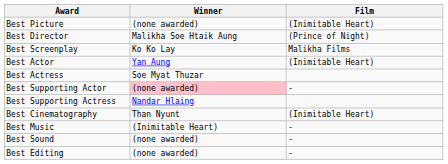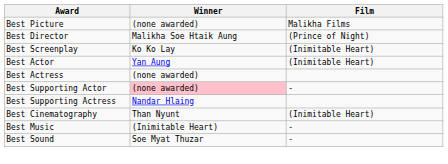Best Picture | Film: (Inimitable Heart) -> Malikha Films
Best Screenplay | Film: Malikha Films -> (Inimitable Heart)
Best Actress | Winner: Soe Myat Thuzar -> (none awarded)
Best Sound | Winner: (none awarded) -> Soe Myat Thuzar
- row: Best Editing | (none awarded) | -
